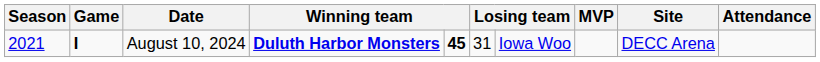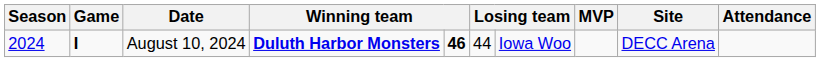August 10, 2024 | Season: 2021 -> 2024
August 10, 2024 | column 5: 45 -> 46
August 10, 2024 | column 6: 31 -> 44
